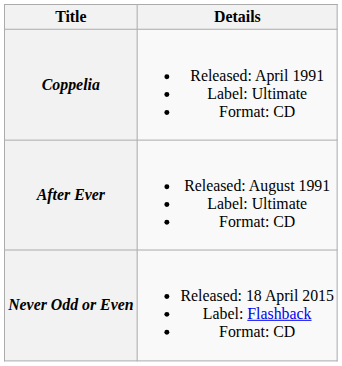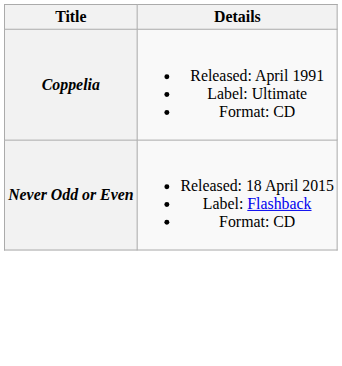- row: After Ever | Released: August 1991 Label: Ultimate Format: CD
